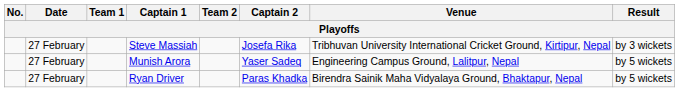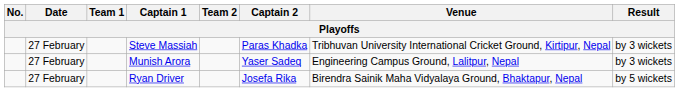Steve Massiah | Captain 2: Josefa Rika -> Paras Khadka
Munish Arora | Result: by 5 wickets -> by 3 wickets
Ryan Driver | Captain 2: Paras Khadka -> Josefa Rika
